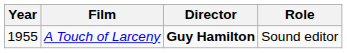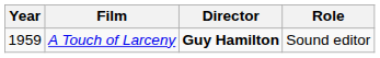A Touch of Larceny | Year: 1955 -> 1959
